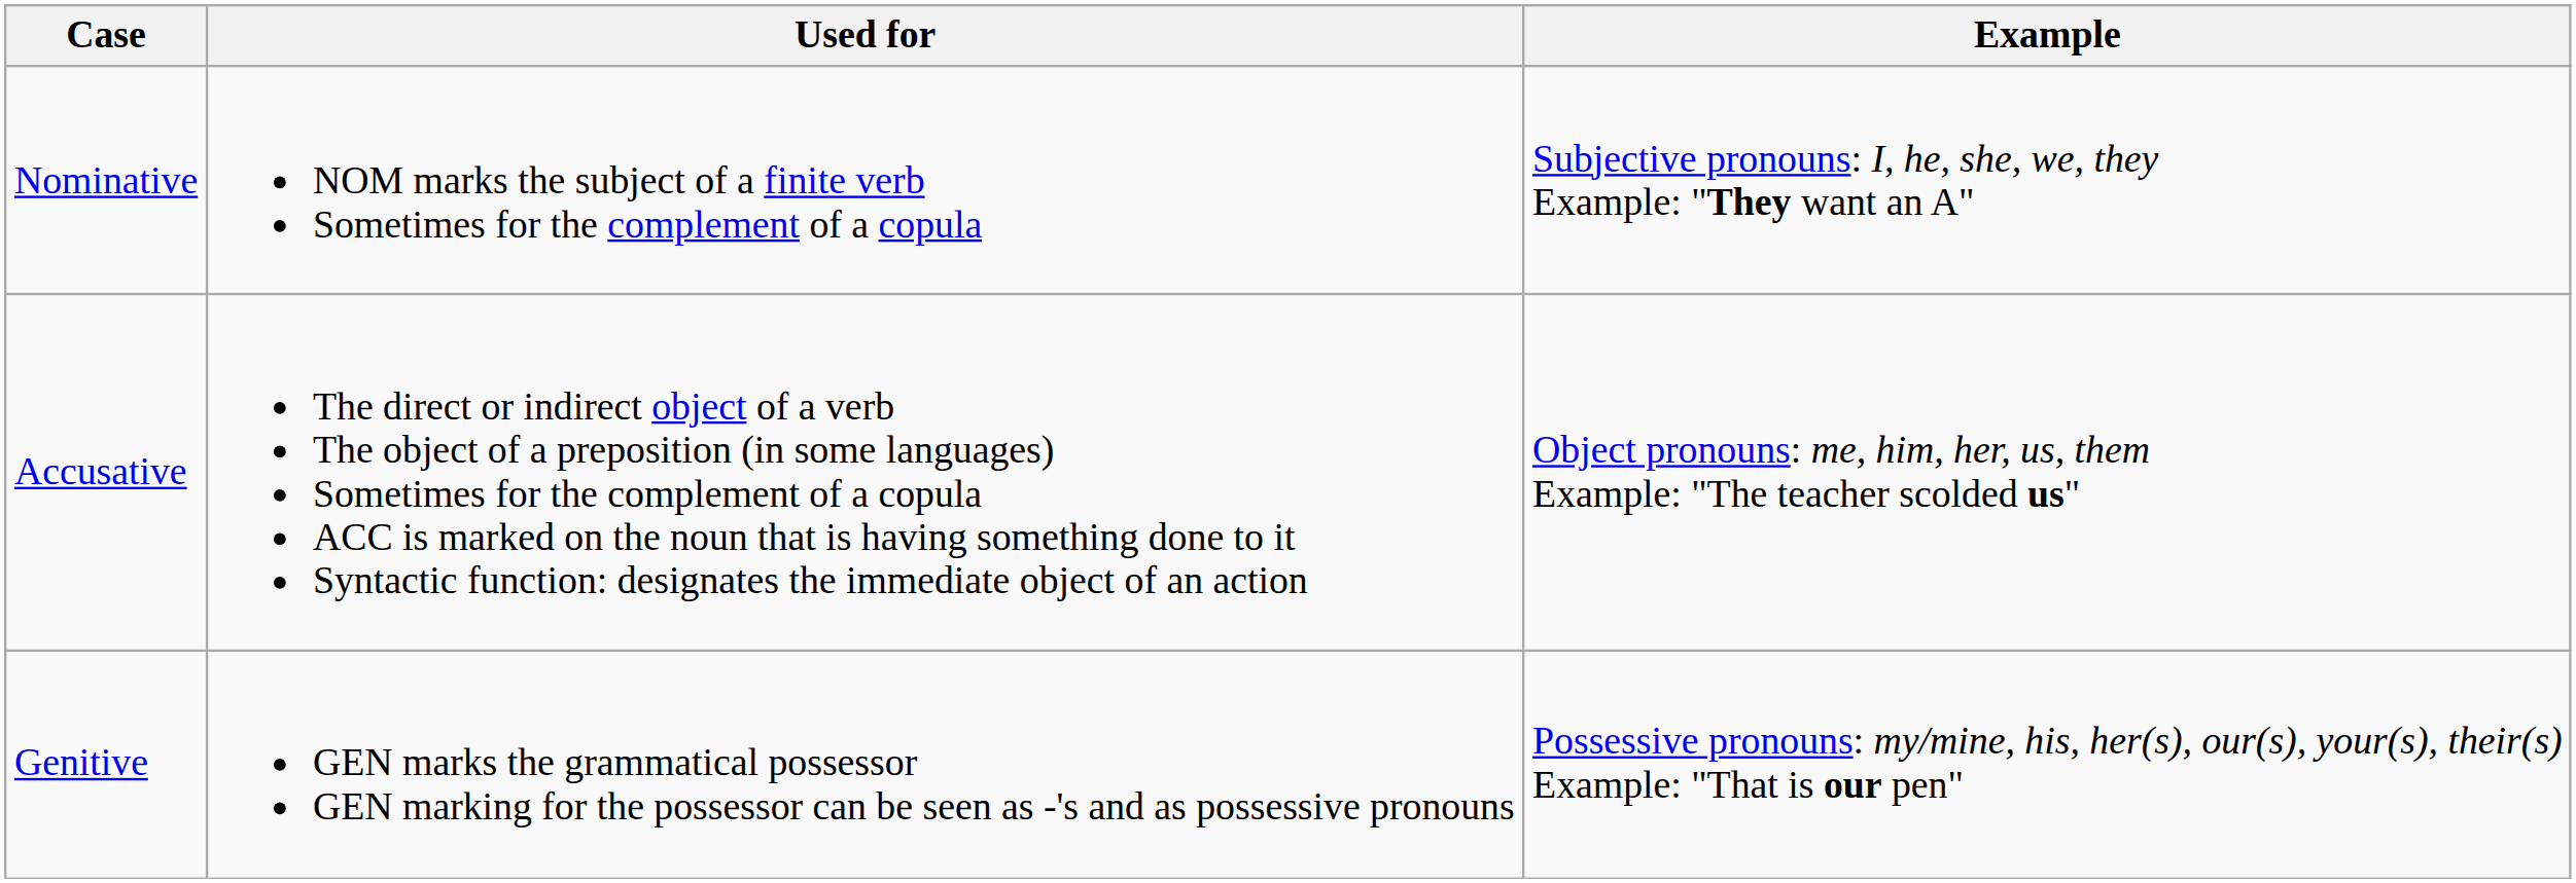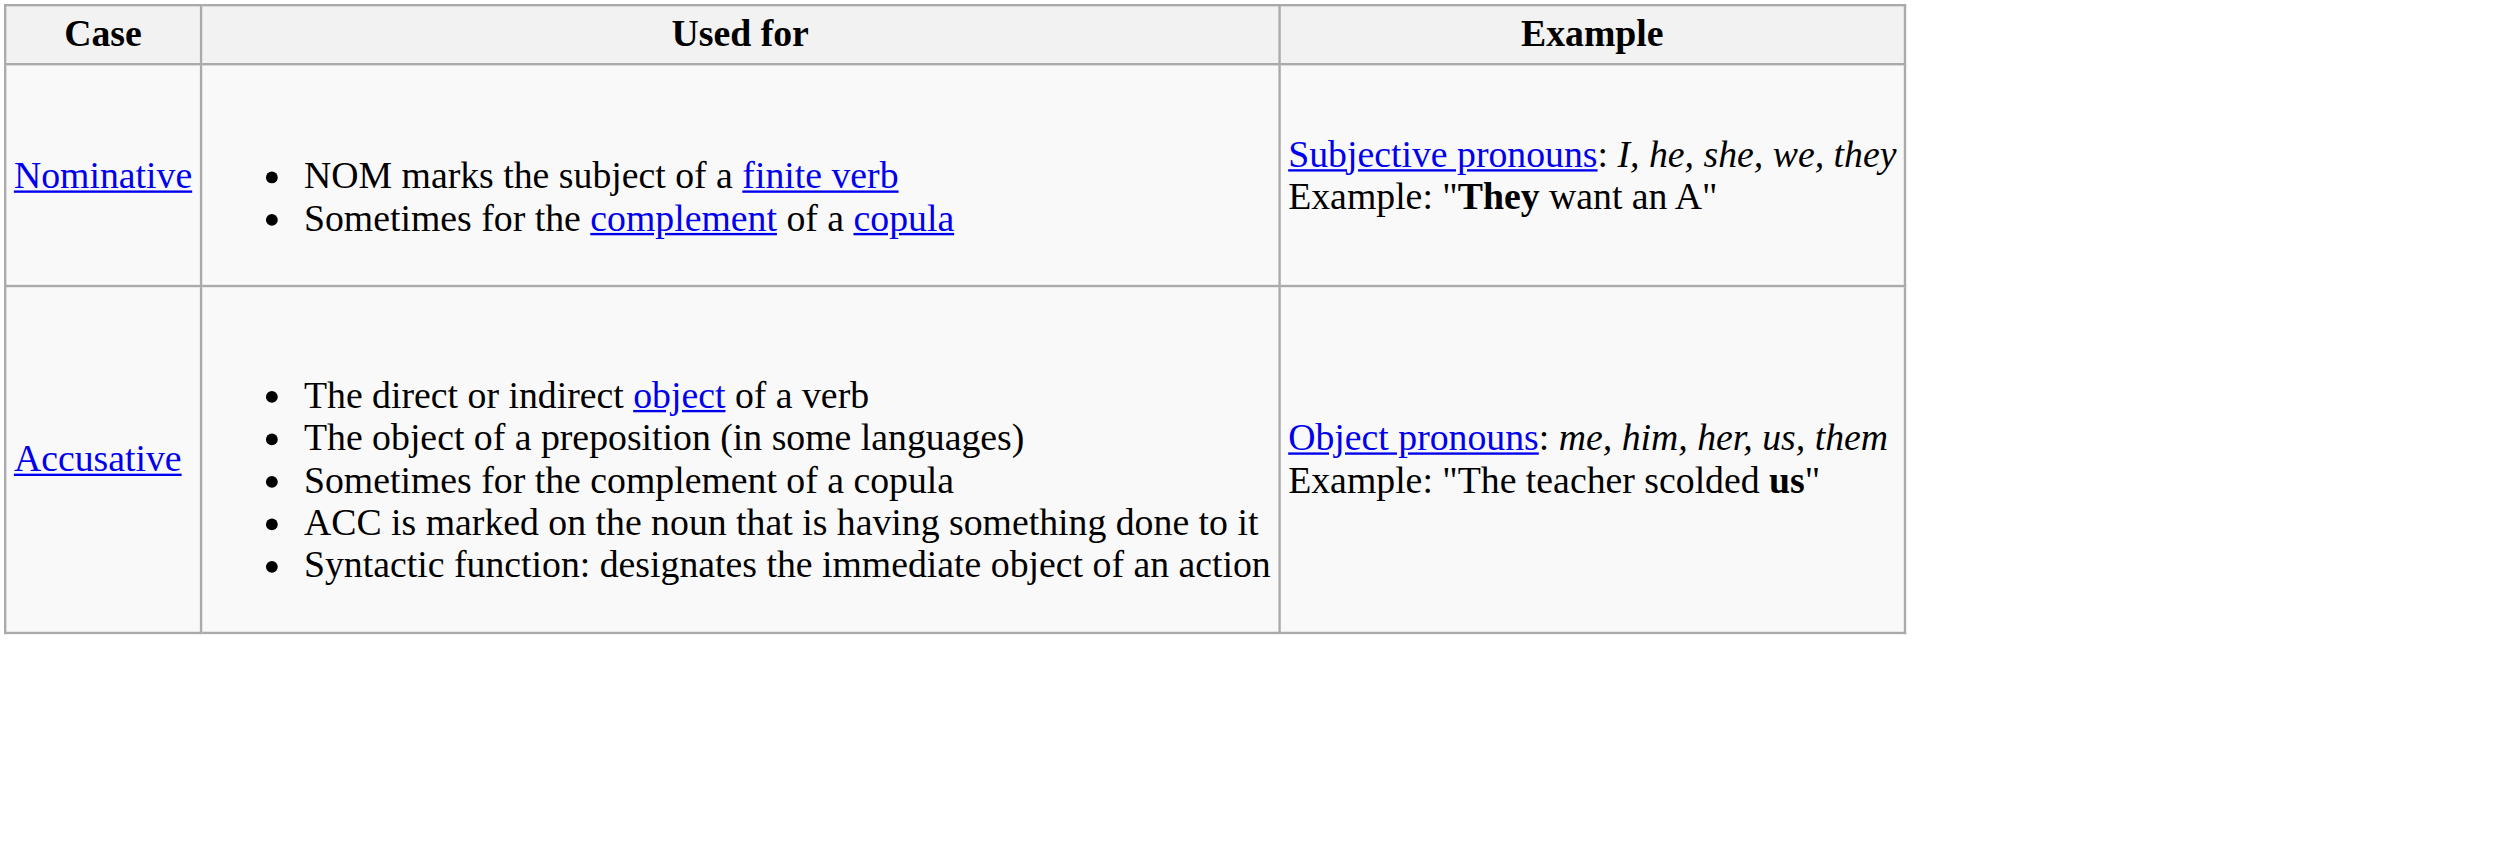- row: Genitive | GEN marks the grammatical possessor GEN marking for the possessor can be seen as -'s and as possessive pronouns | Possessive pronouns: my/mine, his, her(s), our(s), your(s), their(s) Example: "That is our pen"
